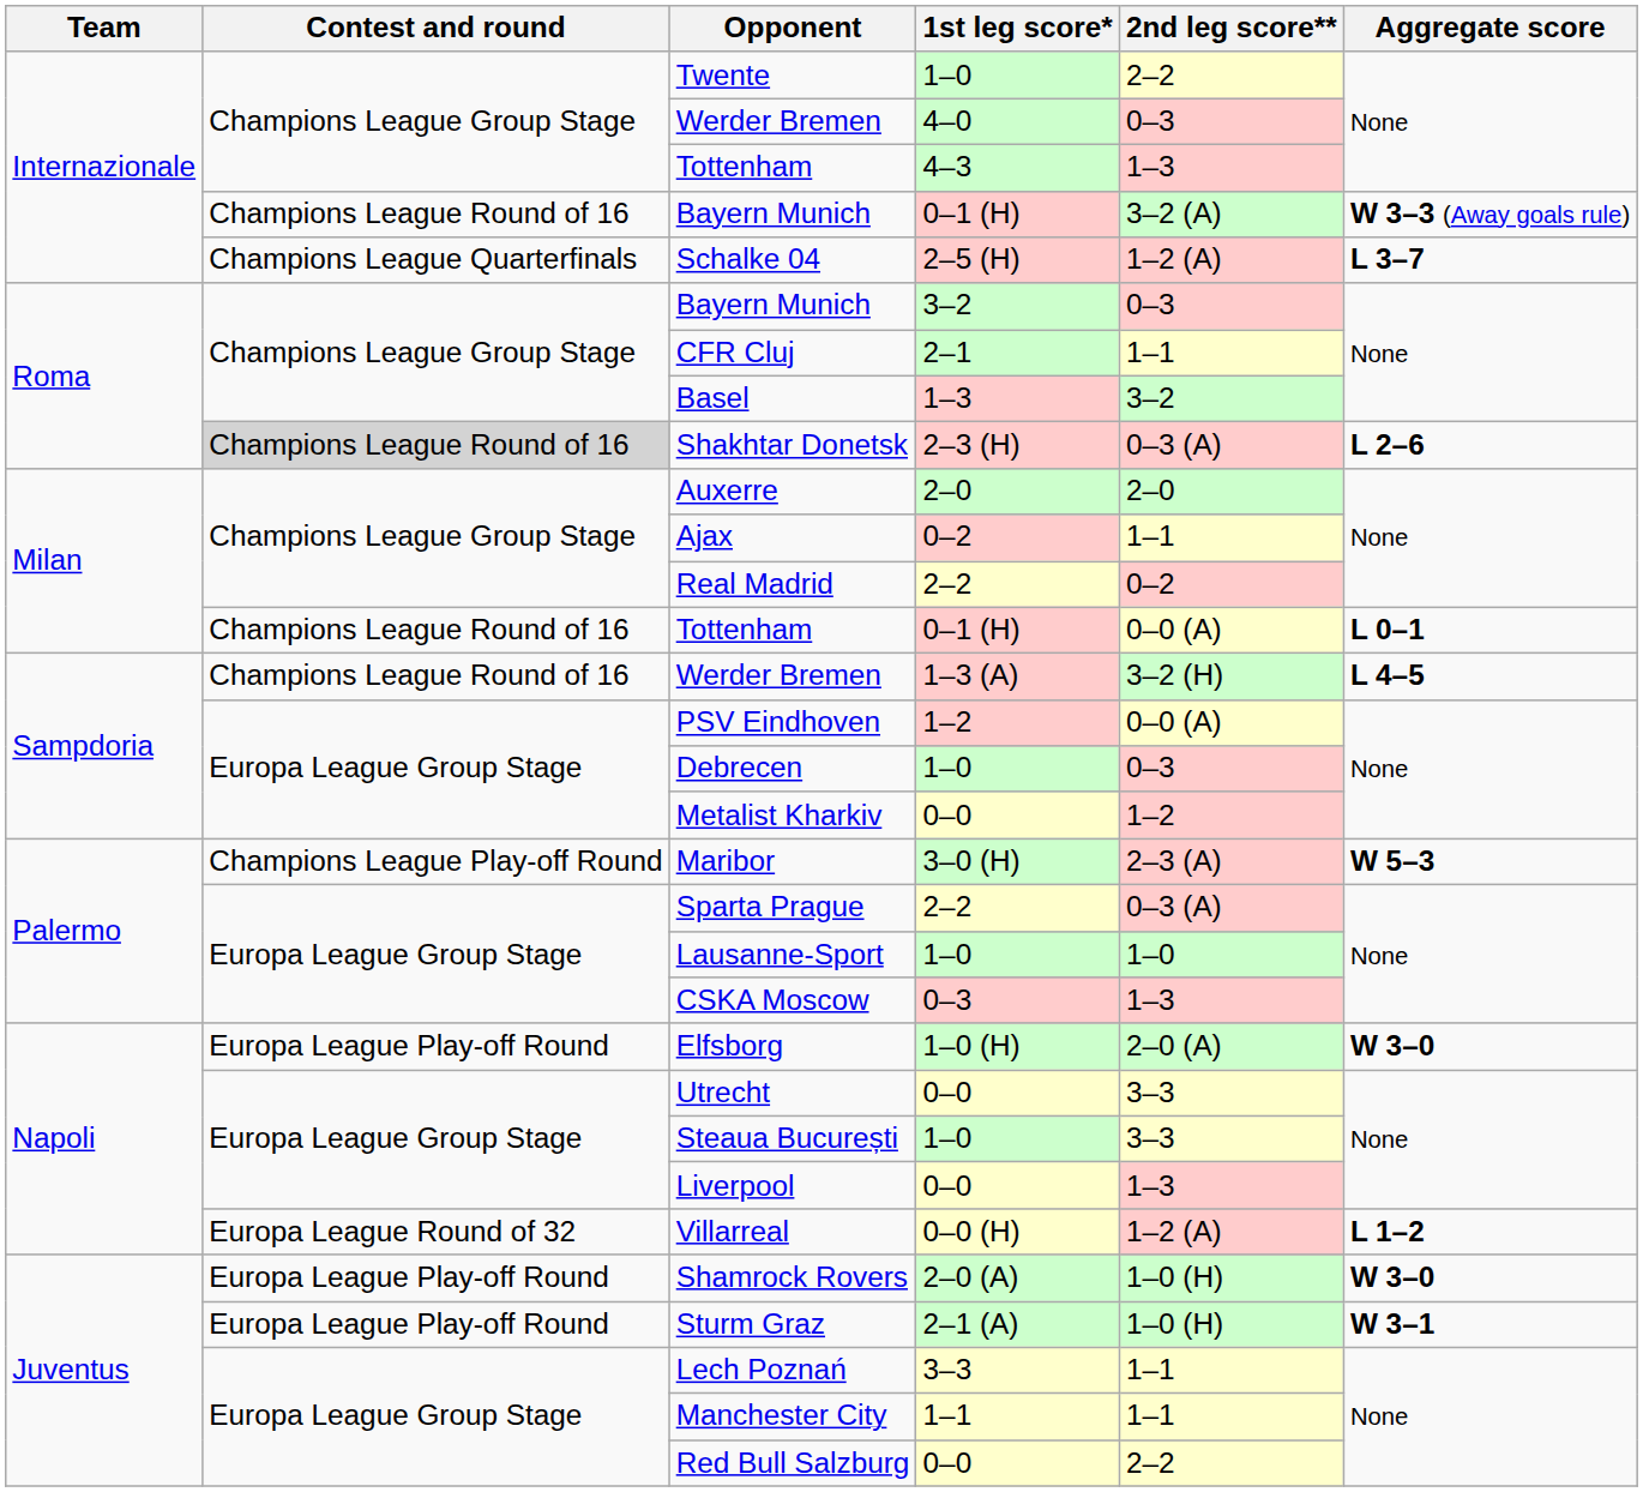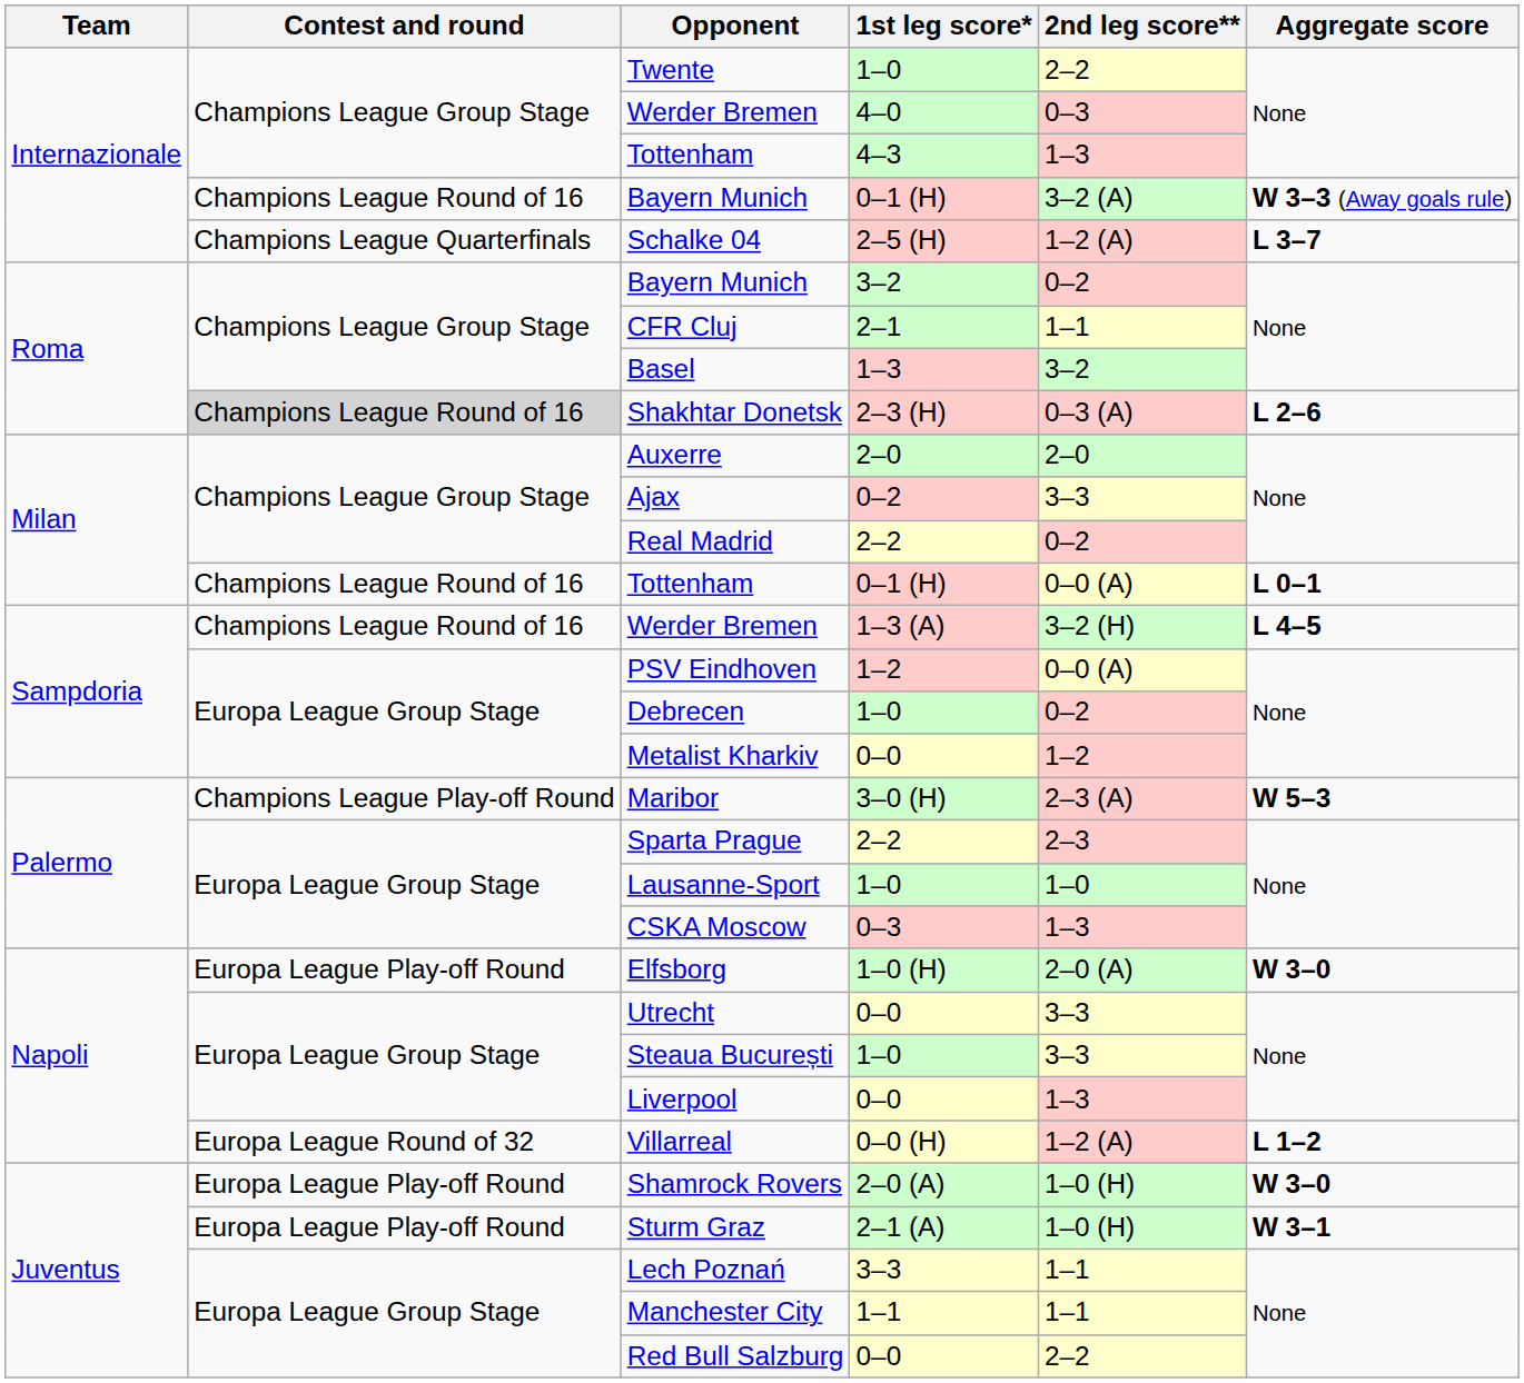Bayern Munich / 3–2 | 2nd leg score**: 0–3 -> 0–2
Ajax | 2nd leg score**: 1–1 -> 3–3
Debrecen | 2nd leg score**: 0–3 -> 0–2
Sparta Prague | 2nd leg score**: 0–3 (A) -> 2–3
